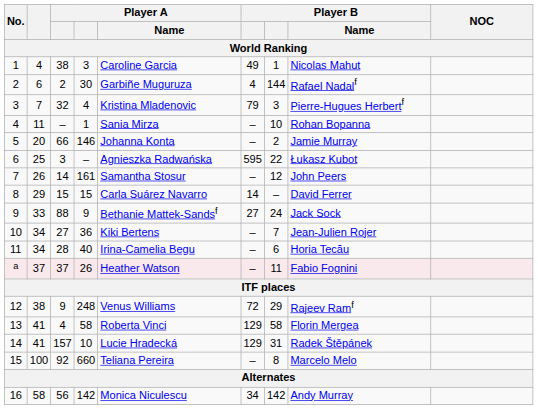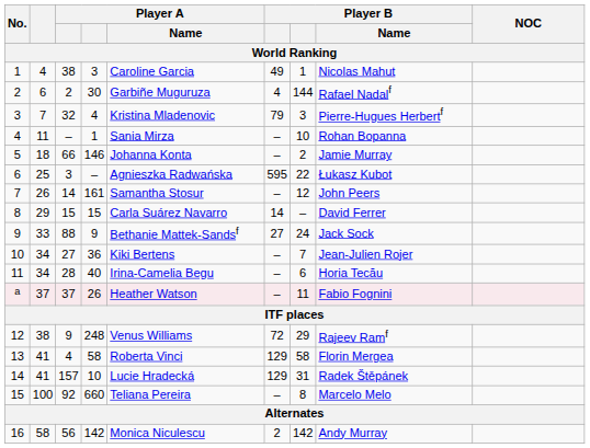5 | column 2: 20 -> 18
16 | column 6: 34 -> 2
